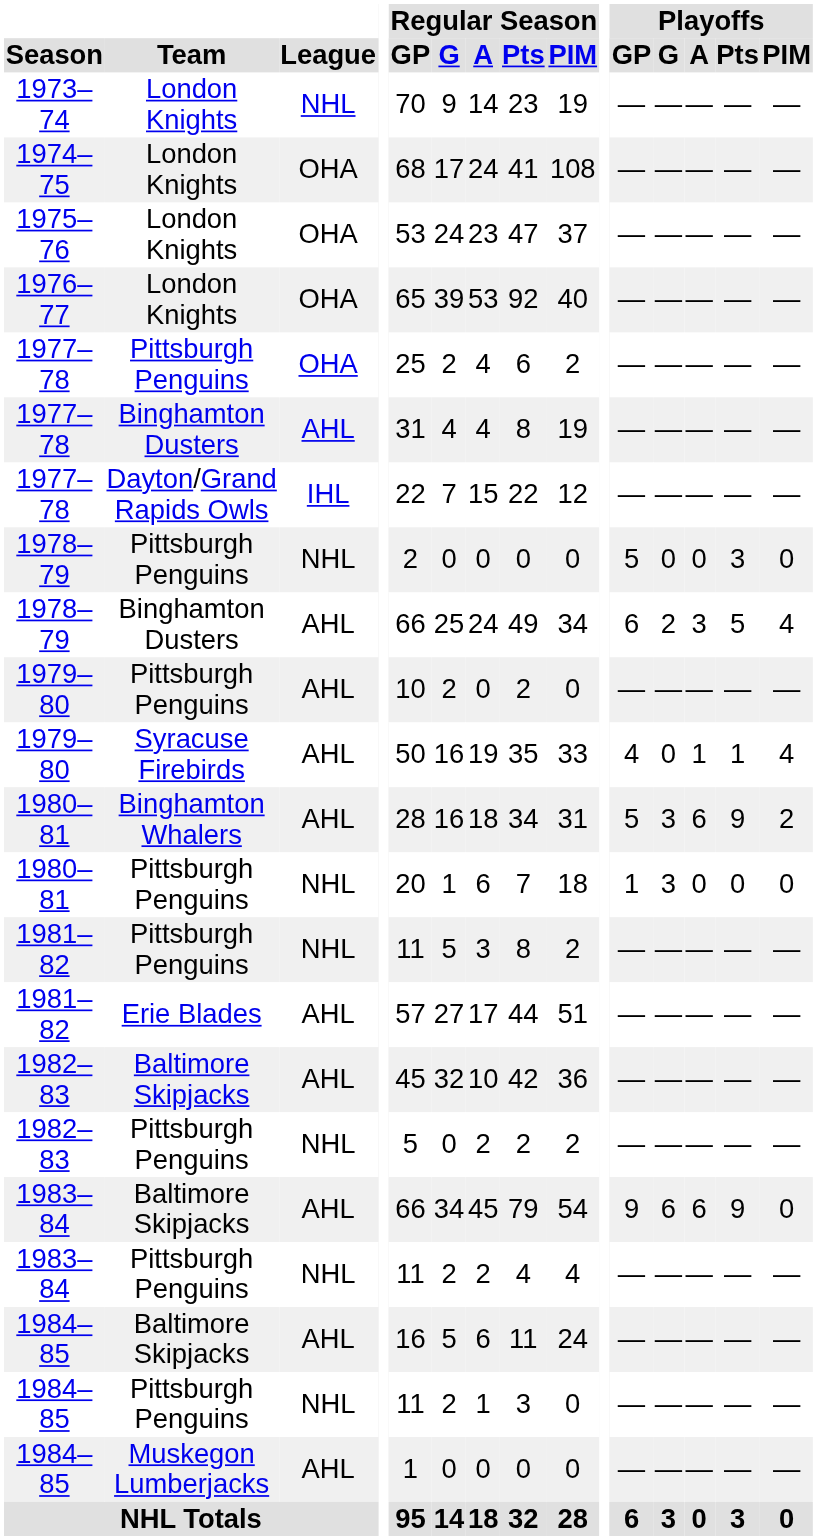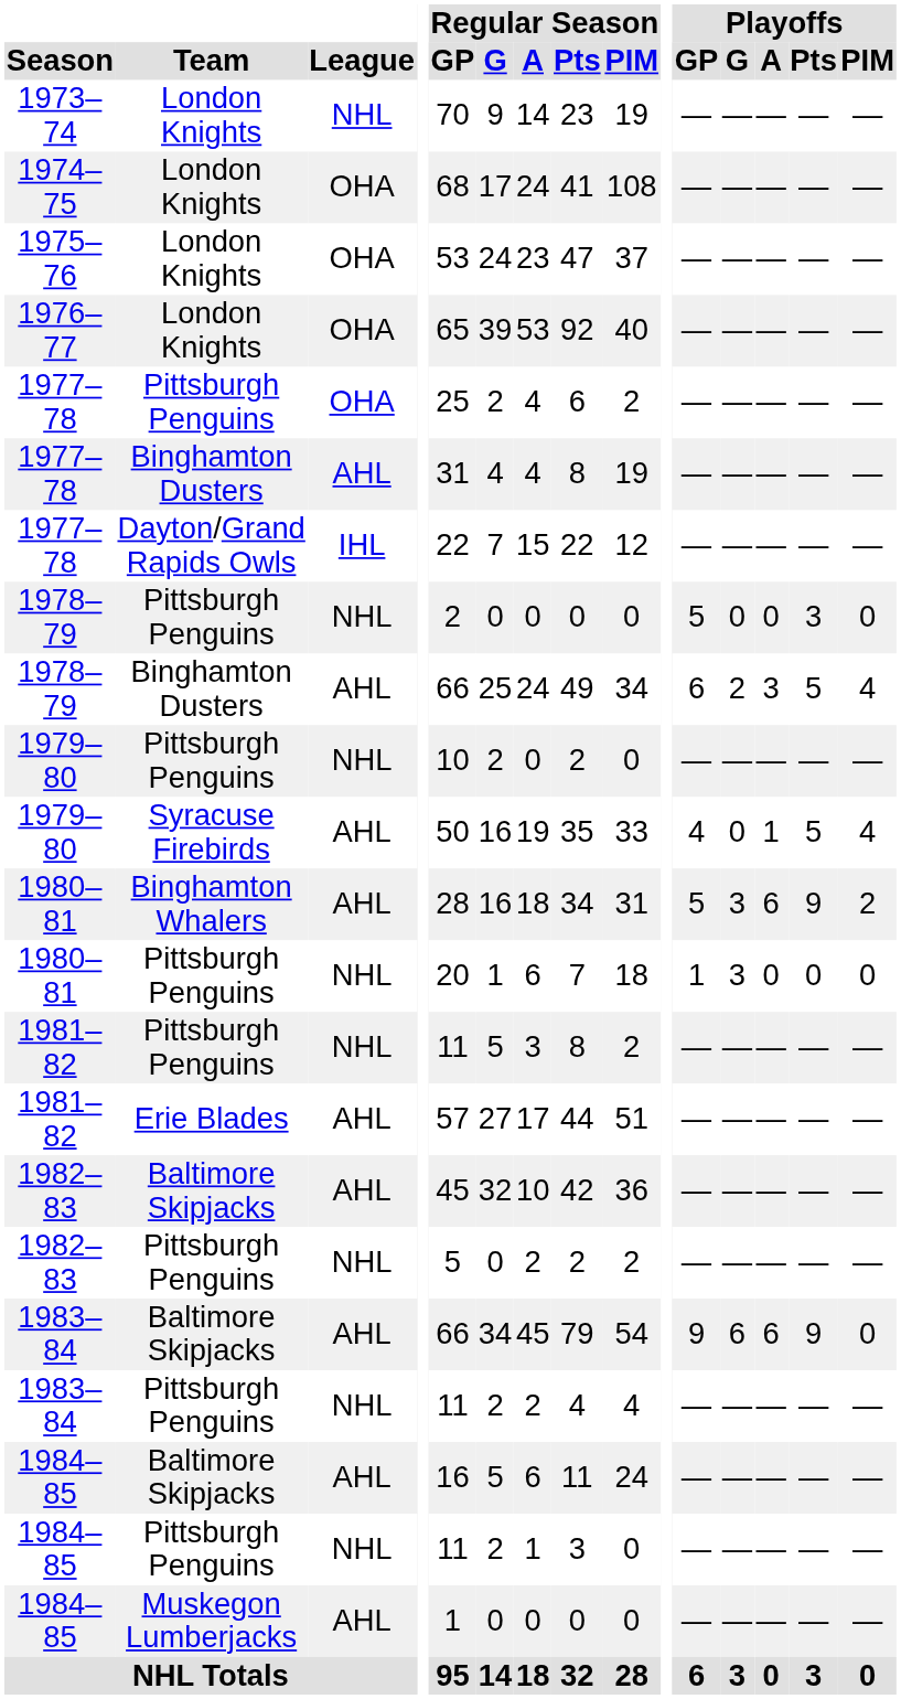1979–80 / Pittsburgh Penguins | League: AHL -> NHL
1979–80 / Syracuse Firebirds | Playoffs / Pts: 1 -> 5
